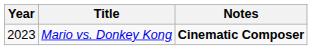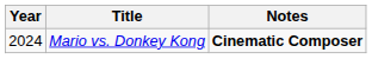Mario vs. Donkey Kong | Year: 2023 -> 2024
